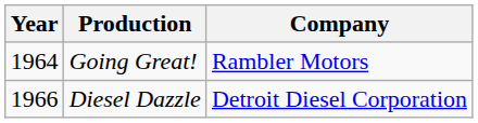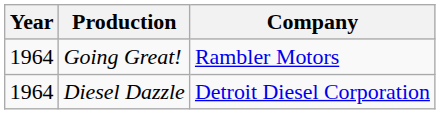Diesel Dazzle | Year: 1966 -> 1964
